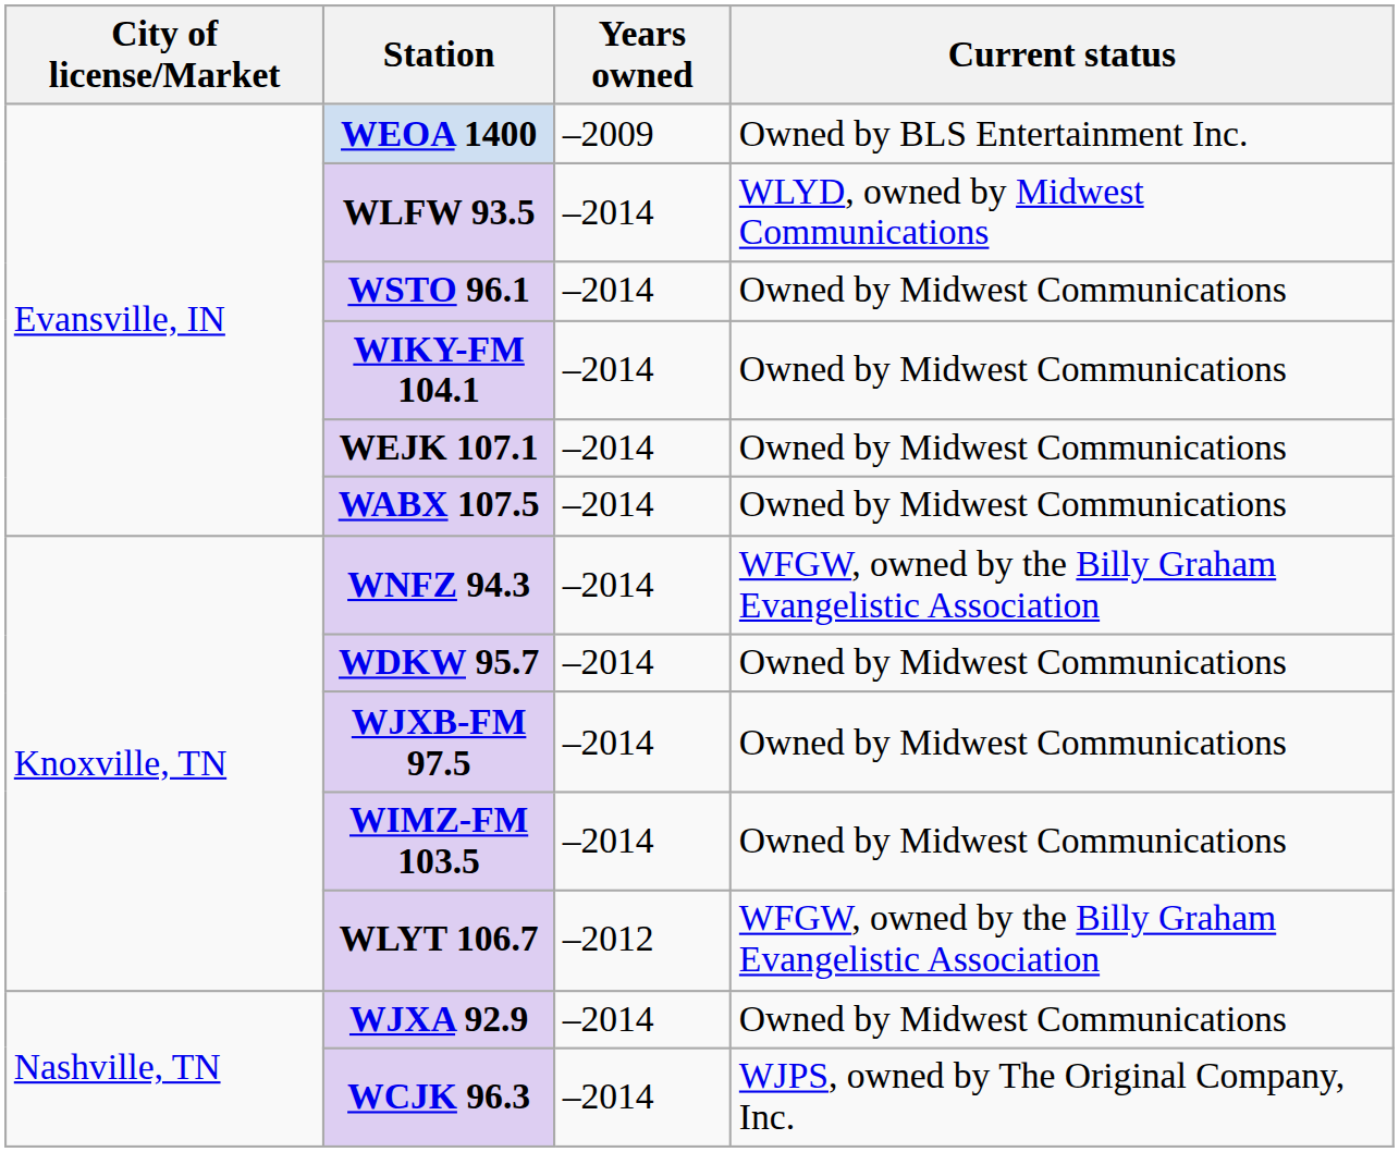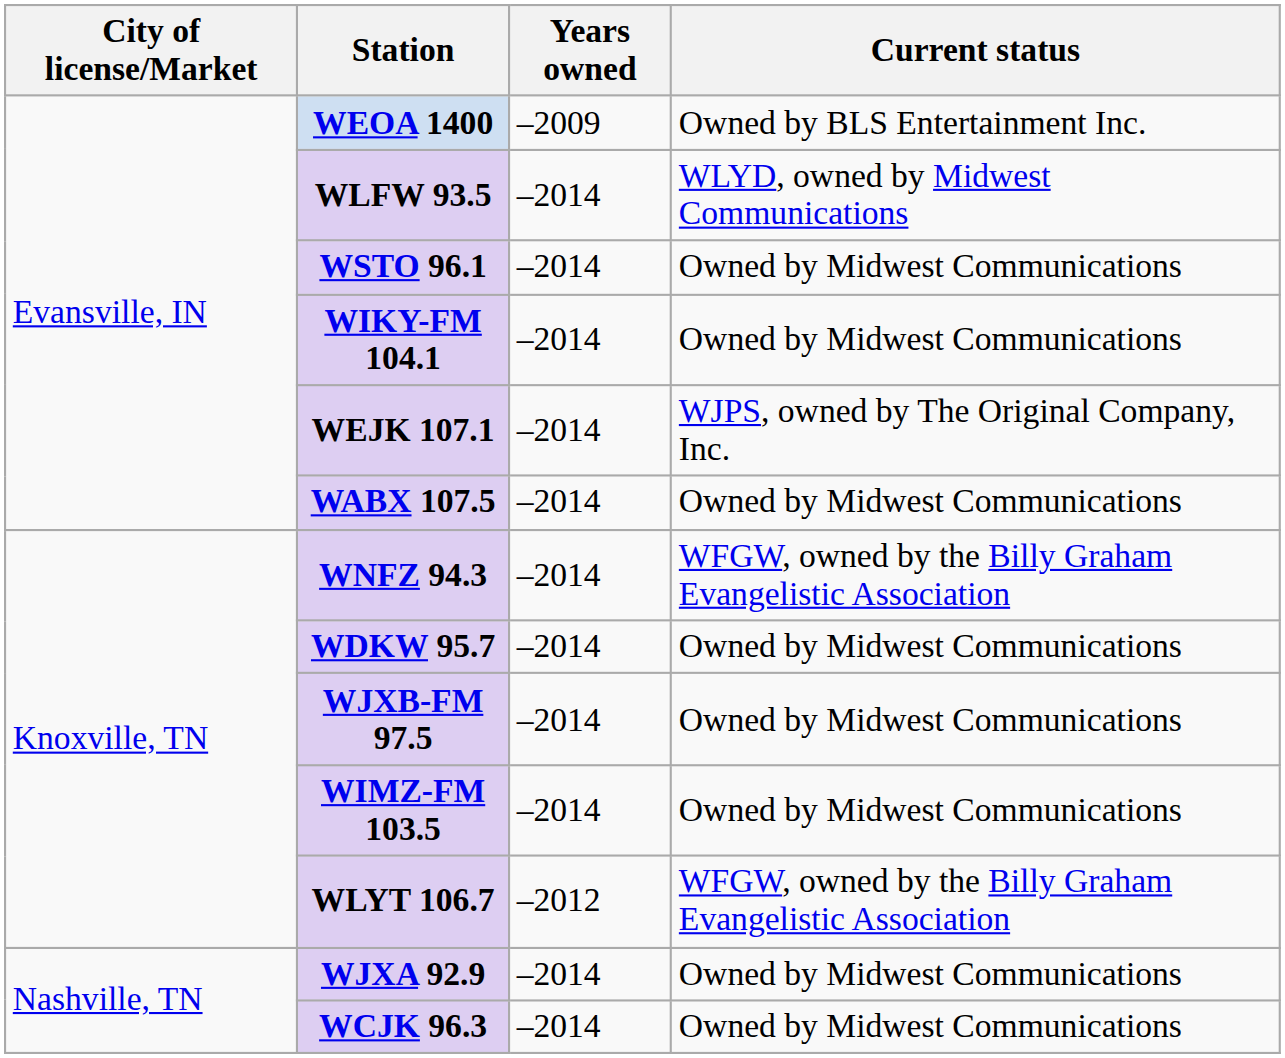WEJK 107.1 | Current status: Owned by Midwest Communications -> WJPS, owned by The Original Company, Inc.
WCJK 96.3 | Current status: WJPS, owned by The Original Company, Inc. -> Owned by Midwest Communications
